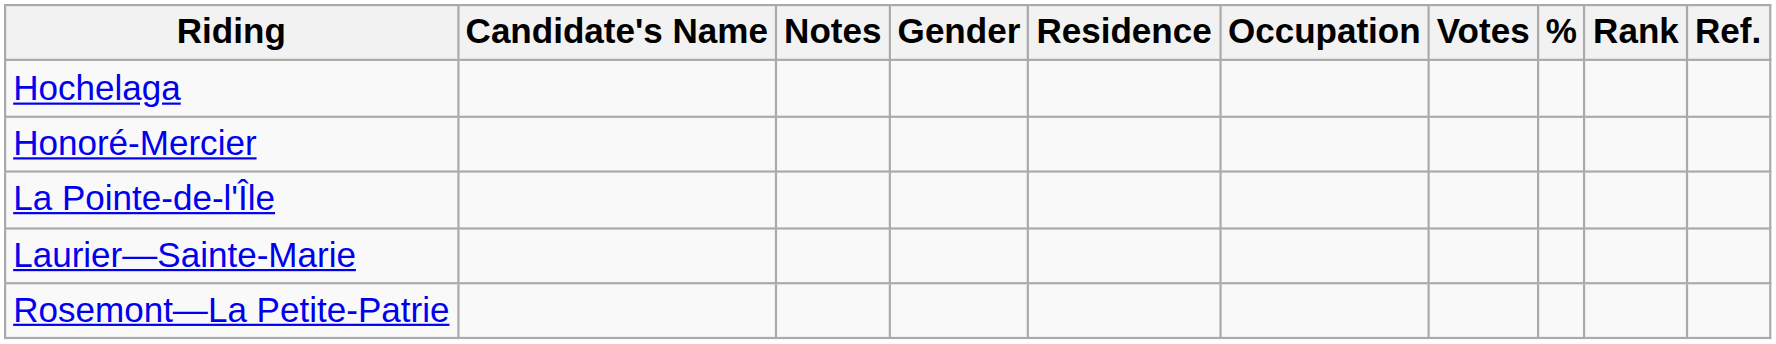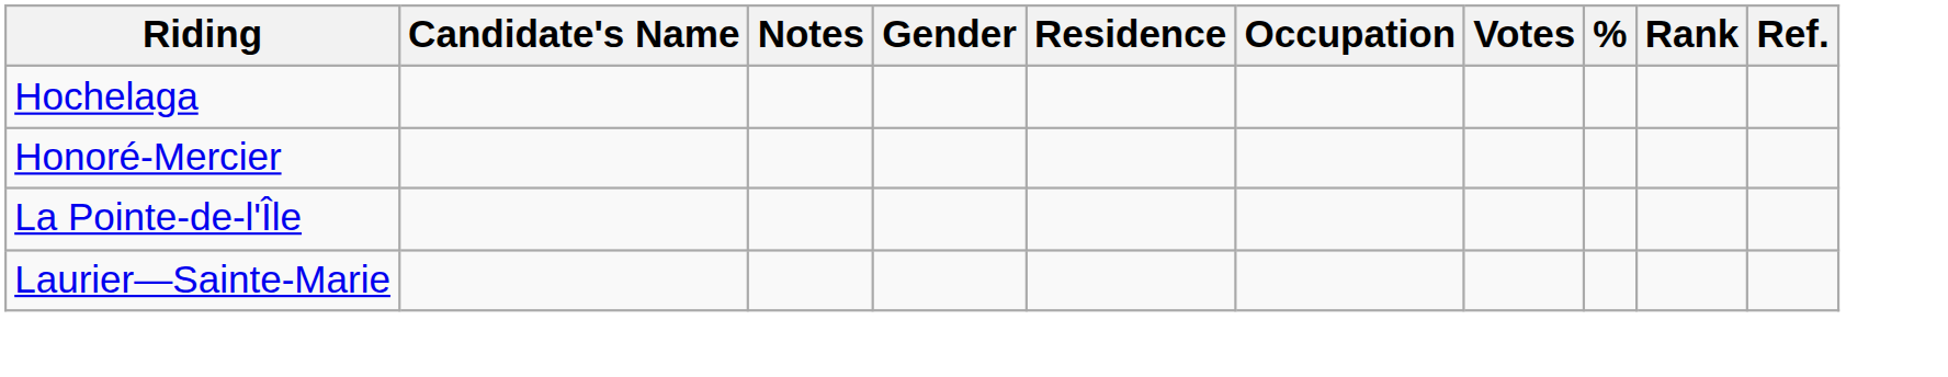- row: Rosemont—La Petite-Patrie
